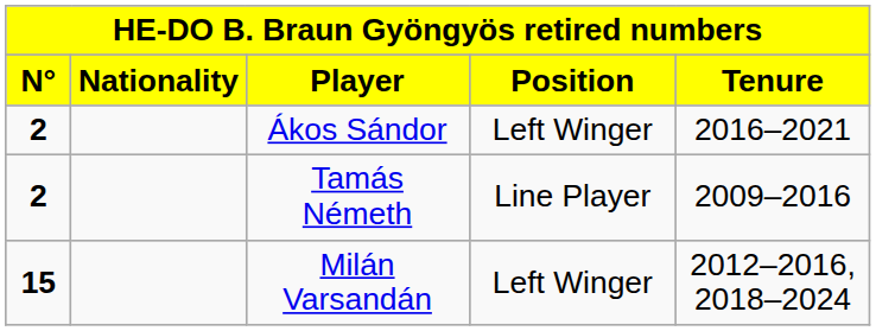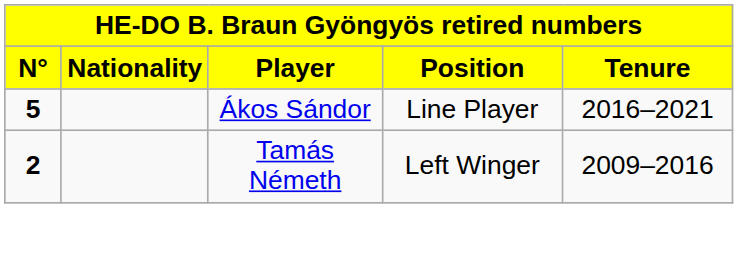Ákos Sándor | N°: 2 -> 5
Ákos Sándor | Position: Left Winger -> Line Player
Tamás Németh | Position: Line Player -> Left Winger
- row: 15 | Milán Varsandán | Left Winger | 2012–2016, 2018–2024
